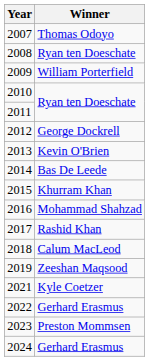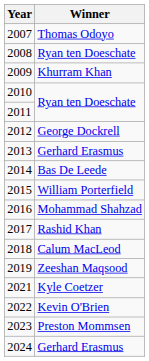2009 | Winner: William Porterfield -> Khurram Khan
2013 | Winner: Kevin O'Brien -> Gerhard Erasmus
2015 | Winner: Khurram Khan -> William Porterfield
2022 | Winner: Gerhard Erasmus -> Kevin O'Brien
